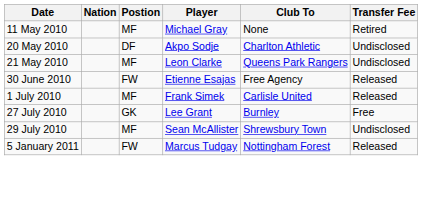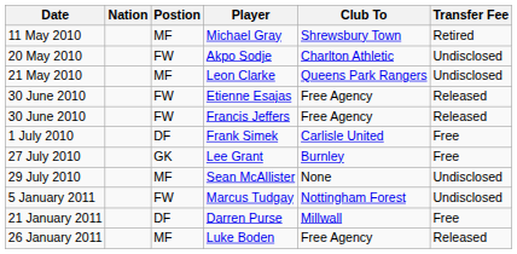Michael Gray | Club To: None -> Shrewsbury Town
Akpo Sodje | Postion: DF -> FW
+ row: 30 June 2010 | FW | Francis Jeffers | Free Agency | Released
Frank Simek | Postion: MF -> DF
Frank Simek | Transfer Fee: Released -> Free
Sean McAllister | Club To: Shrewsbury Town -> None
Marcus Tudgay | Transfer Fee: Released -> Undisclosed
+ row: 21 January 2011 | DF | Darren Purse | Millwall | Free
+ row: 26 January 2011 | MF | Luke Boden | Free Agency | Released
